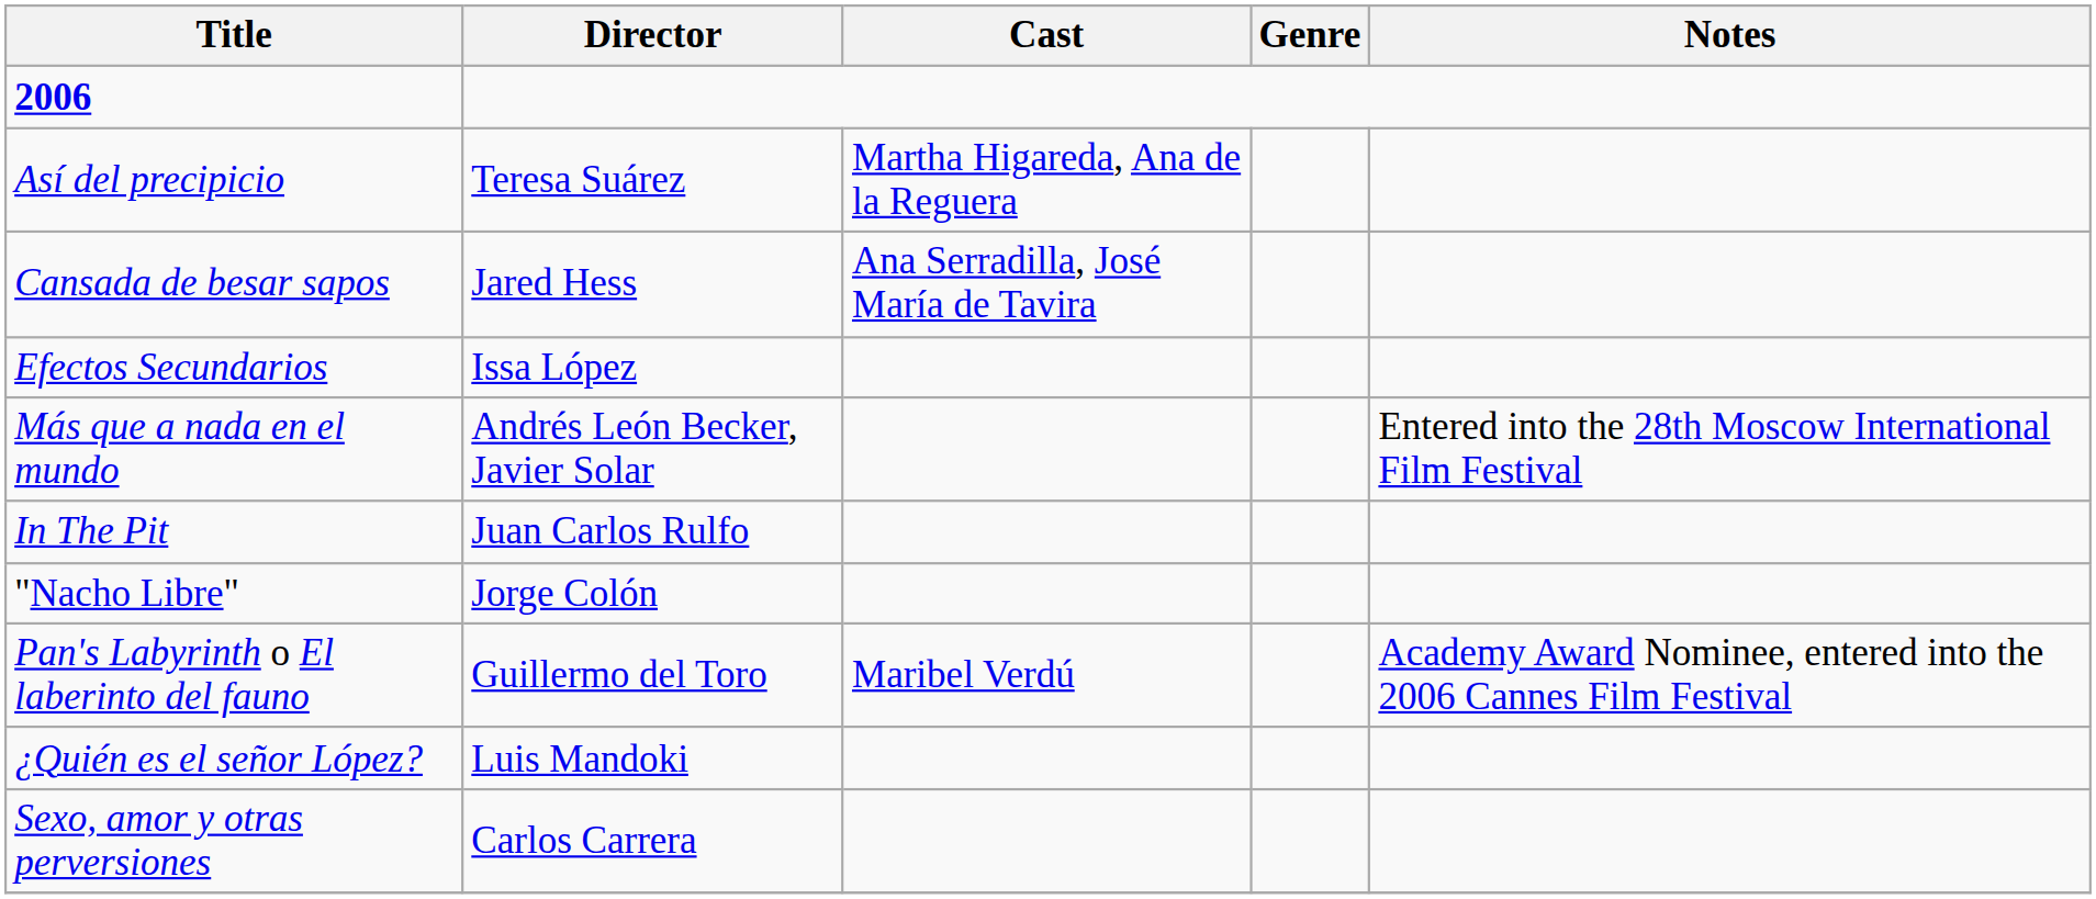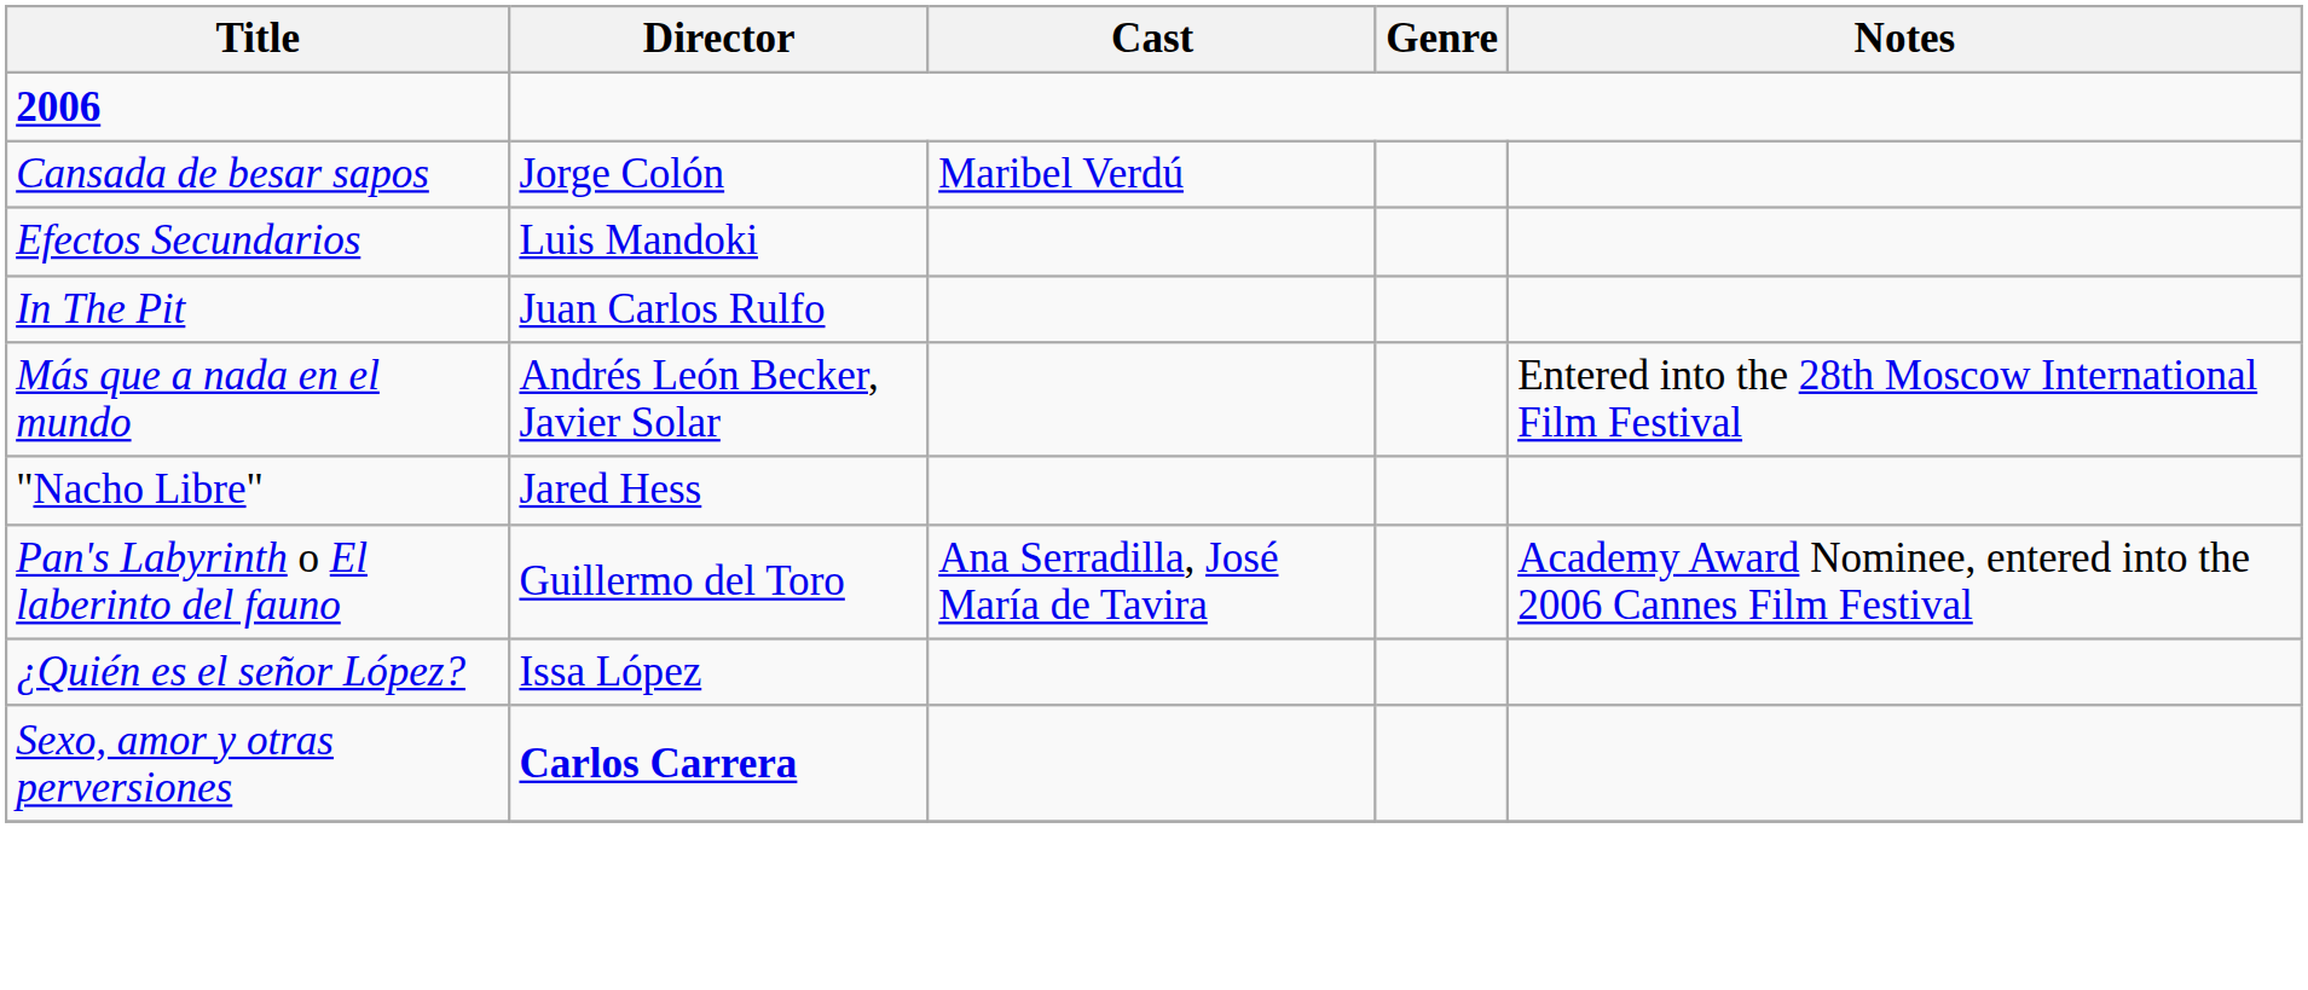- row: Así del precipicio | Teresa Suárez | Martha Higareda, Ana de la Reguera
Cansada de besar sapos | Director: Jared Hess -> Jorge Colón
Cansada de besar sapos | Cast: Ana Serradilla, José María de Tavira -> Maribel Verdú
Efectos Secundarios | Director: Issa López -> Luis Mandoki
rows swapped: In The Pit <-> Más que a nada en el mundo
"Nacho Libre" | Director: Jorge Colón -> Jared Hess
Pan's Labyrinth o El laberinto del fauno | Cast: Maribel Verdú -> Ana Serradilla, José María de Tavira
¿Quién es el señor López? | Director: Luis Mandoki -> Issa López
Sexo, amor y otras perversiones | Director: normal -> bold
